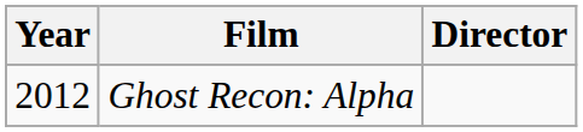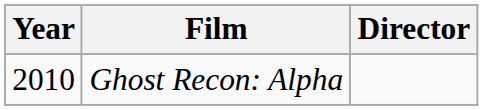Ghost Recon: Alpha | Year: 2012 -> 2010
